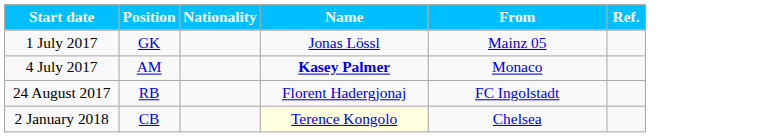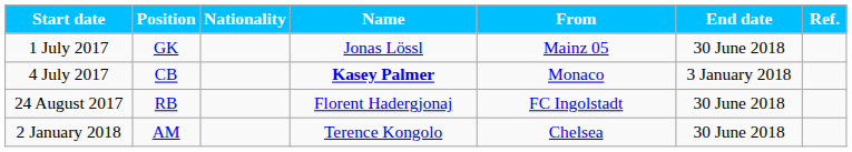+ column: End date | 30 June 2018 | 3 January 2018 | 30 June 2018 | 30 June 2018
4 July 2017 | Position: AM -> CB
2 January 2018 | Position: CB -> AM
2 January 2018 | Name: lightyellow background -> no background
